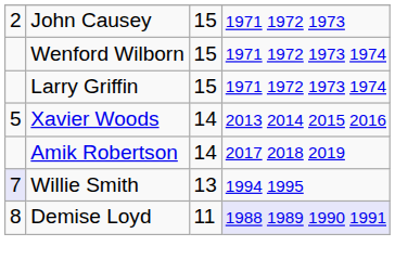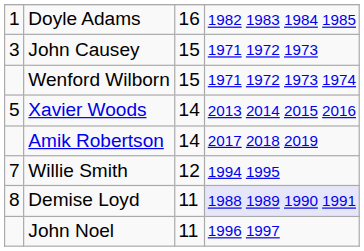+ row: 1 | Doyle Adams | 16 | 1982 1983 1984 1985
John Causey | column 1: 2 -> 3
- row: Larry Griffin | 15 | 1971 1972 1973 1974
Willie Smith | column 1: lavender background -> no background
Willie Smith | column 3: 13 -> 12
+ row: John Noel | 11 | 1996 1997
